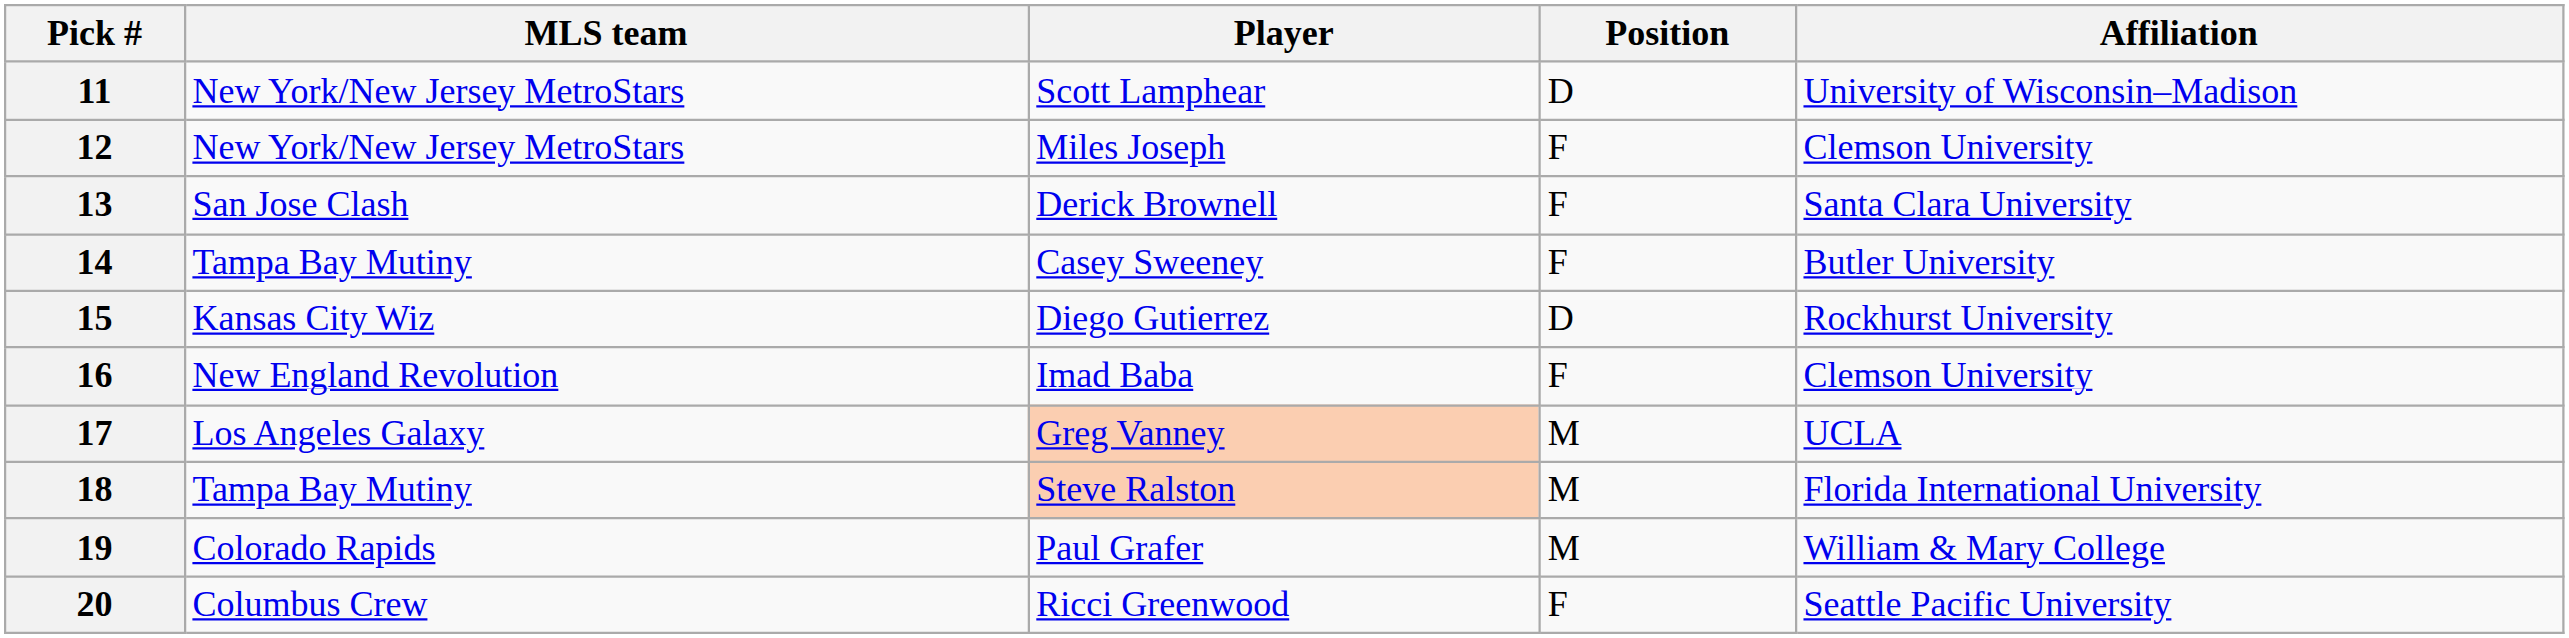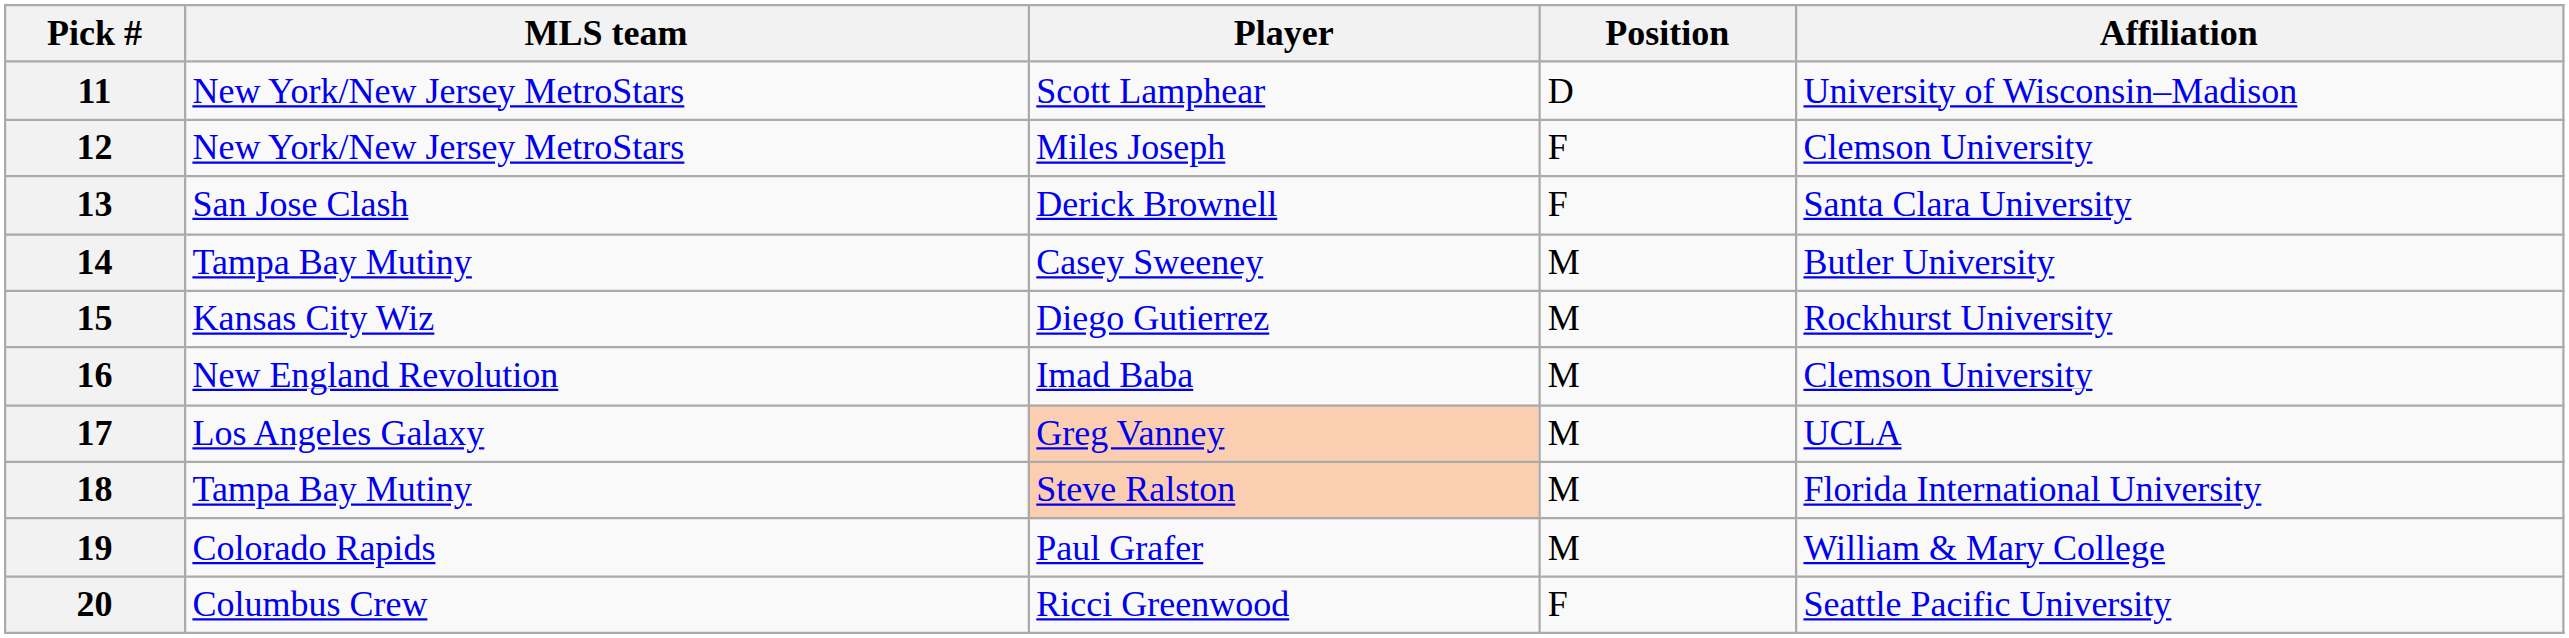14 | Position: F -> M
15 | Position: D -> M
16 | Position: F -> M
